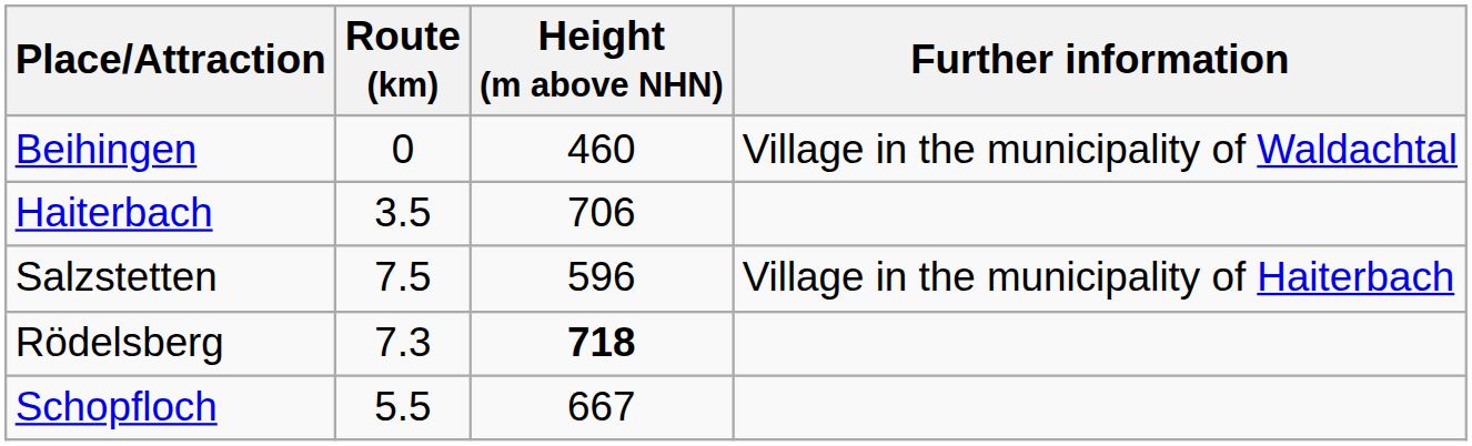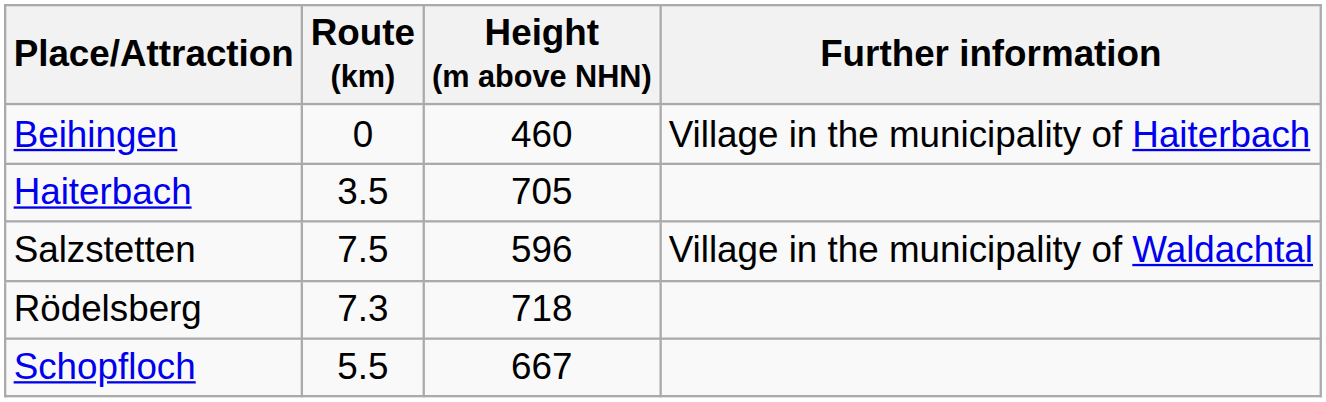Beihingen | Further information: Village in the municipality of Waldachtal -> Village in the municipality of Haiterbach
Haiterbach | Height (m above NHN): 706 -> 705
Salzstetten | Further information: Village in the municipality of Haiterbach -> Village in the municipality of Waldachtal
Rödelsberg | Height (m above NHN): bold -> normal
